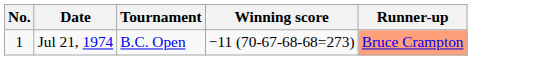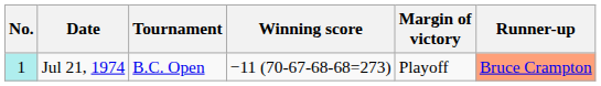+ column: Margin of victory | Playoff
Jul 21, 1974 | No.: no background -> paleturquoise background
